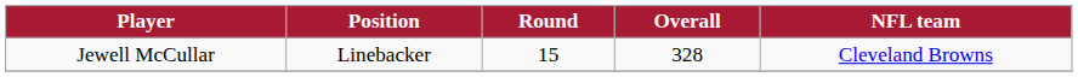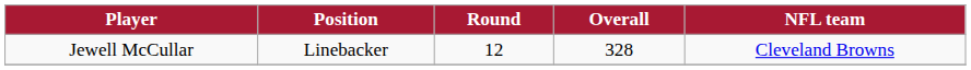Jewell McCullar | Round: 15 -> 12
